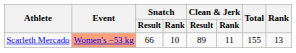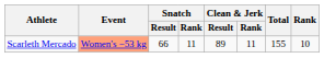Scarleth Mercado | Snatch / Rank: 10 -> 11
Scarleth Mercado | Rank: 13 -> 10
